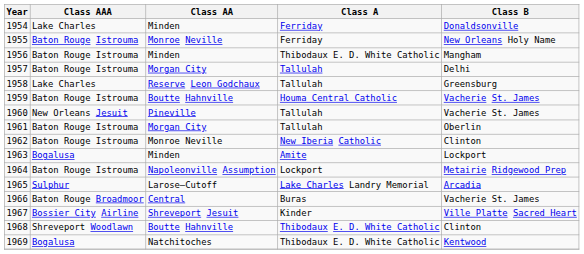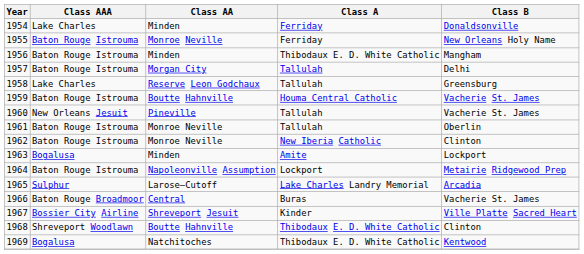1961 | Class AA: Morgan City -> Monroe Neville
